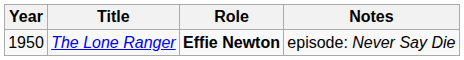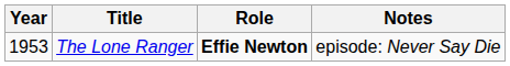The Lone Ranger | Year: 1950 -> 1953
